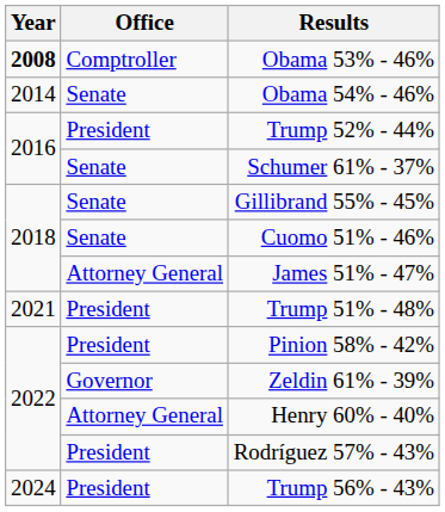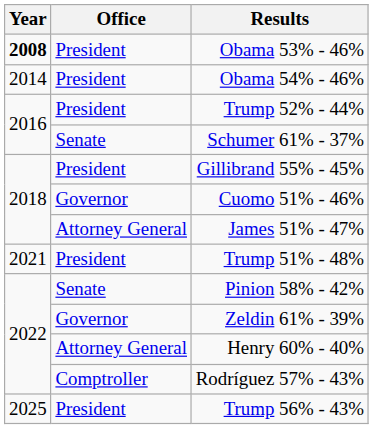Obama 53% - 46% | Office: Comptroller -> President
Obama 54% - 46% | Office: Senate -> President
Gillibrand 55% - 45% | Office: Senate -> President
Cuomo 51% - 46% | Office: Senate -> Governor
Pinion 58% - 42% | Office: President -> Senate
Rodríguez 57% - 43% | Office: President -> Comptroller
Trump 56% - 43% | Year: 2024 -> 2025
